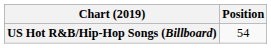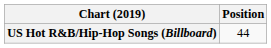US Hot R&B/Hip-Hop Songs (Billboard) | Position: 54 -> 44
